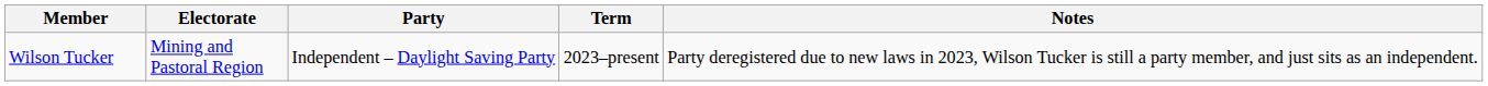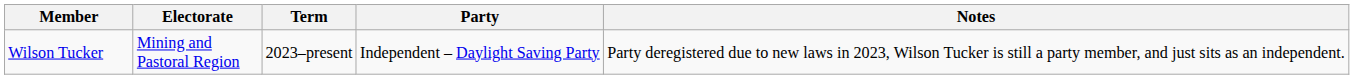columns swapped: Party <-> Term
